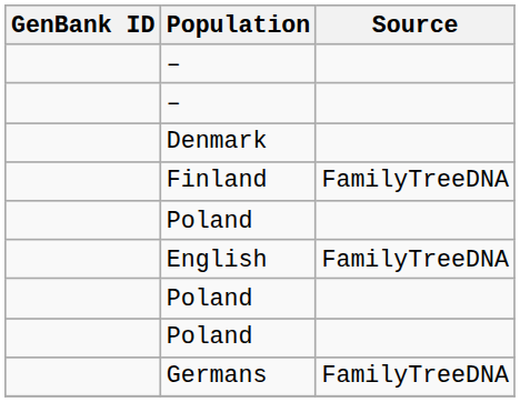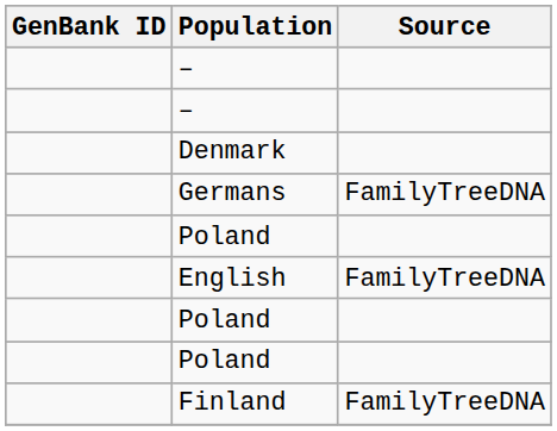rows swapped: Germans <-> Finland
